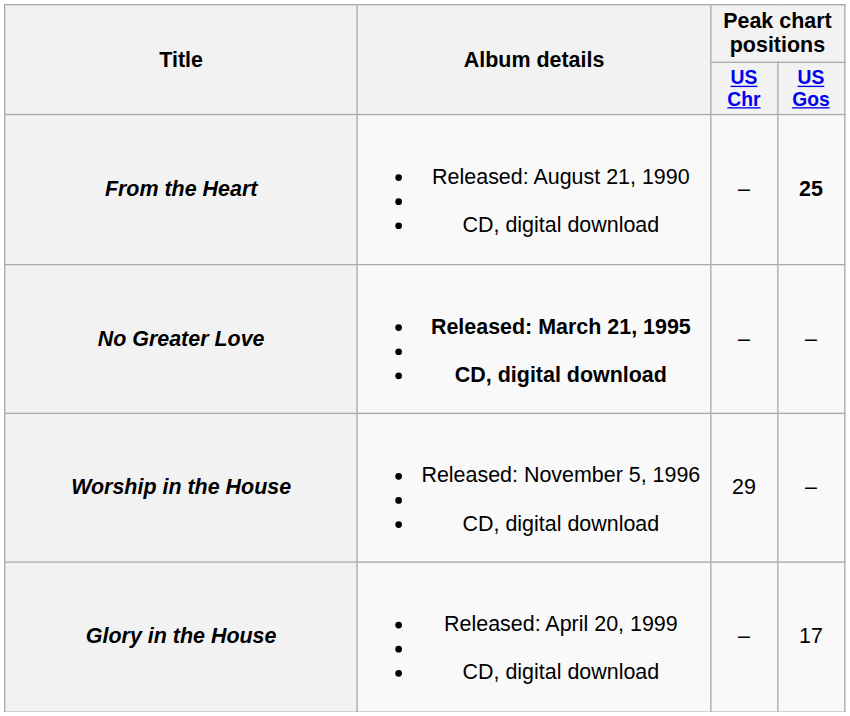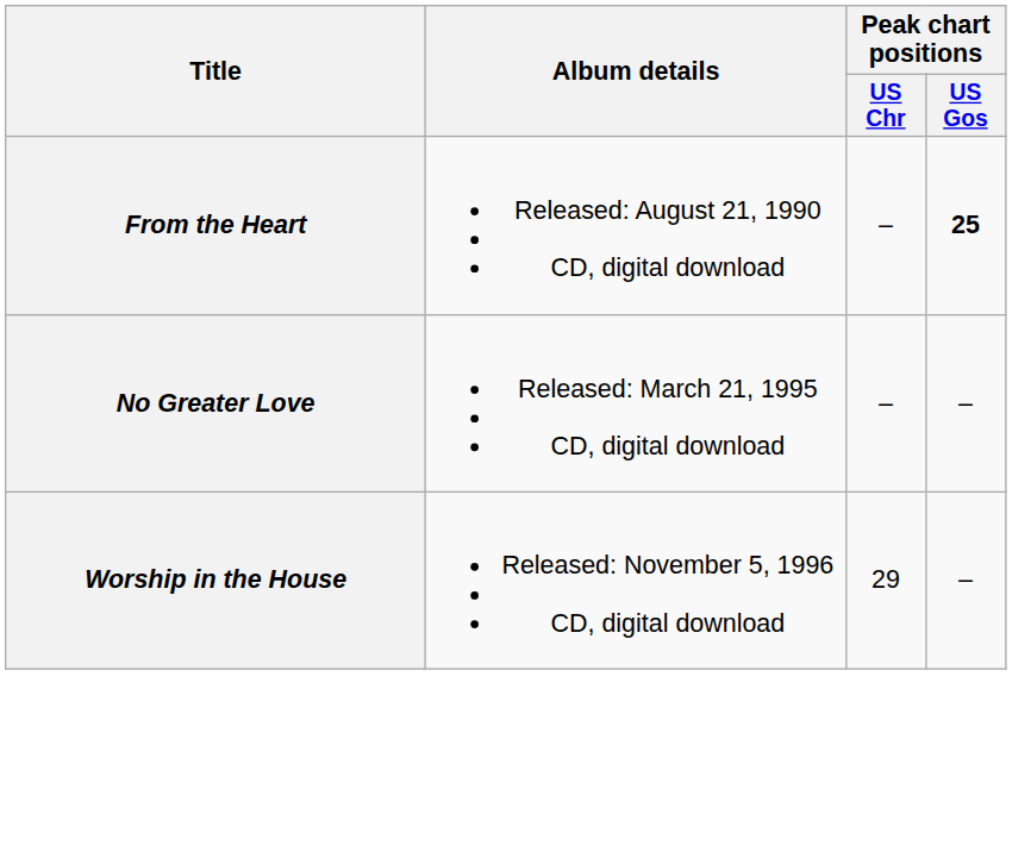No Greater Love | Album details: bold -> normal
- row: Glory in the House | Released: April 20, 1999 CD, digital download | – | 17
